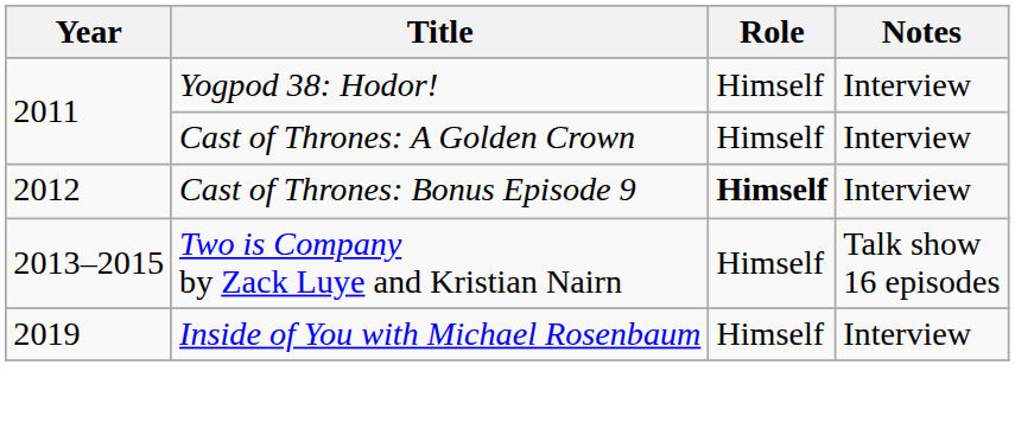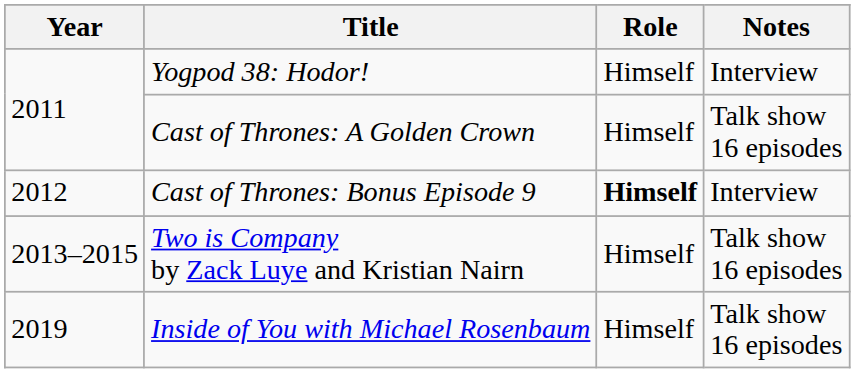Cast of Thrones: A Golden Crown | Notes: Interview -> Talk show 16 episodes
Inside of You with Michael Rosenbaum | Notes: Interview -> Talk show 16 episodes
